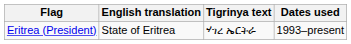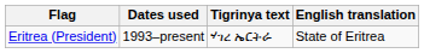columns swapped: Dates used <-> English translation
